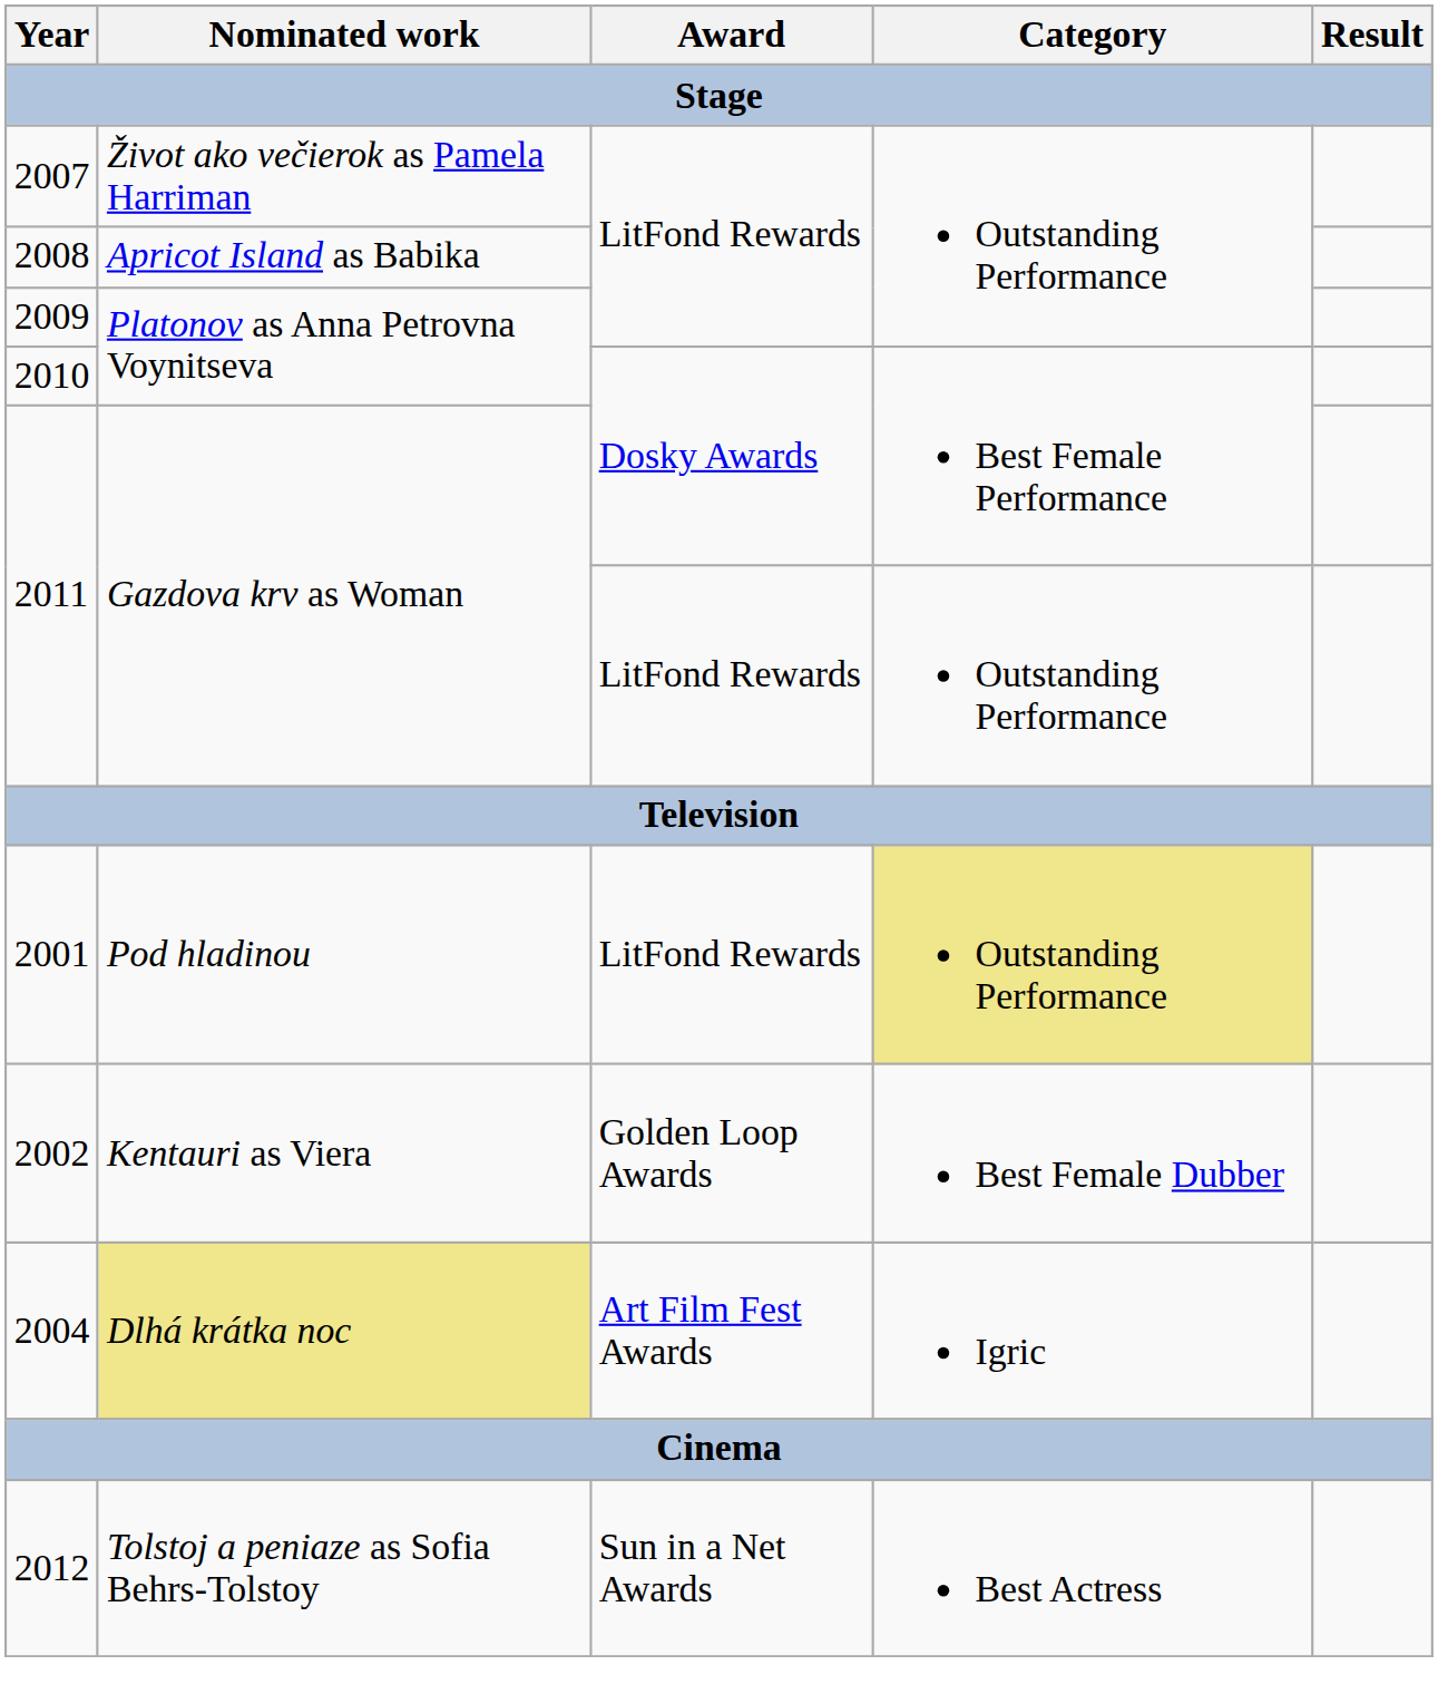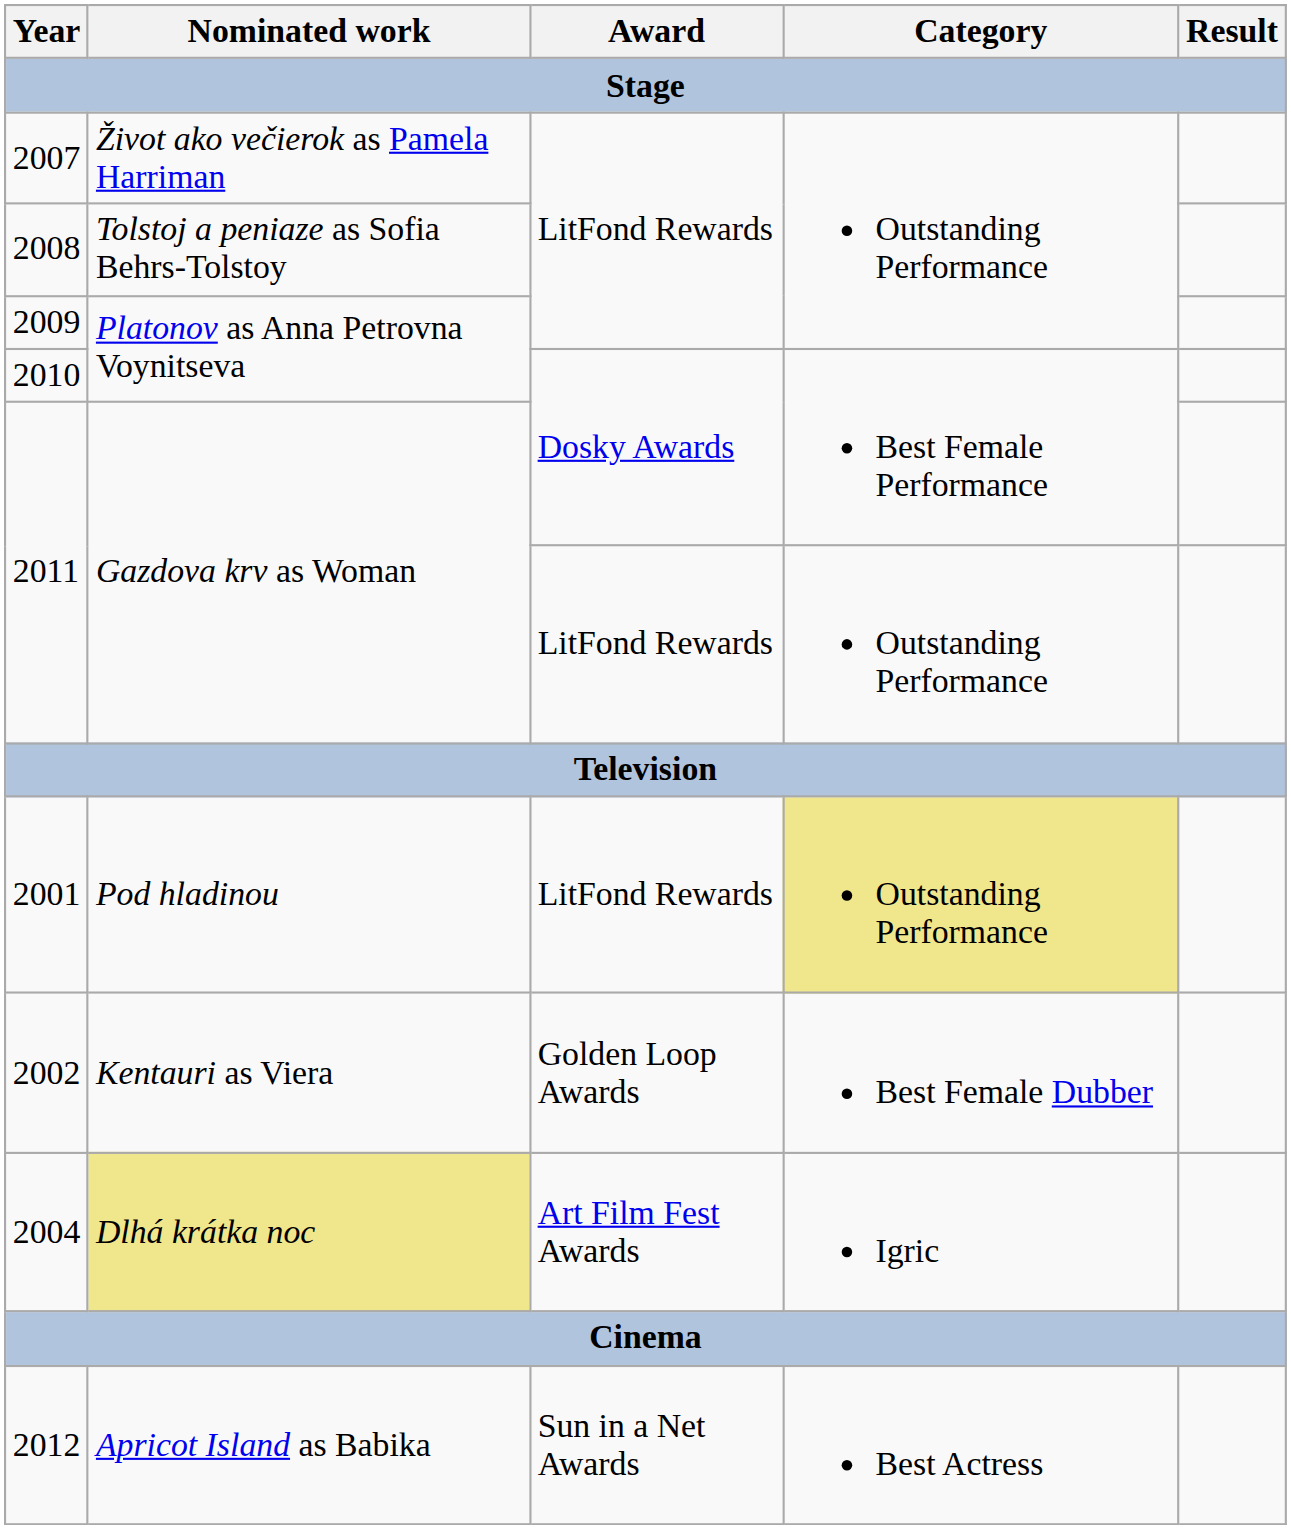2008 | Nominated work: Apricot Island as Babika -> Tolstoj a peniaze as Sofia Behrs-Tolstoy
2012 | Nominated work: Tolstoj a peniaze as Sofia Behrs-Tolstoy -> Apricot Island as Babika
